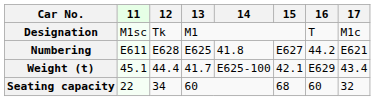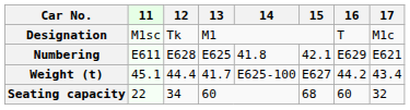Numbering | 15: E627 -> 42.1
Numbering | 16: 44.2 -> E629
Weight (t) | 15: 42.1 -> E627
Weight (t) | 16: E629 -> 44.2
